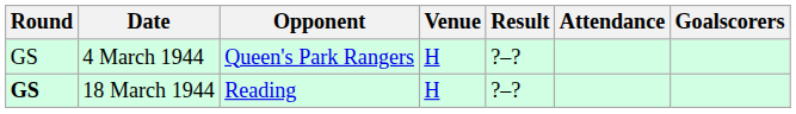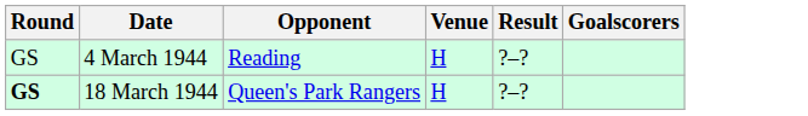- column: Attendance
4 March 1944 | Opponent: Queen's Park Rangers -> Reading
18 March 1944 | Opponent: Reading -> Queen's Park Rangers
